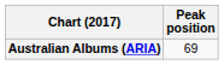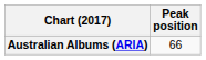Australian Albums (ARIA) | Peak position: 69 -> 66
